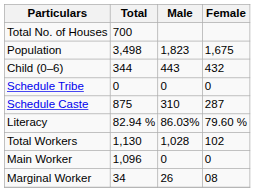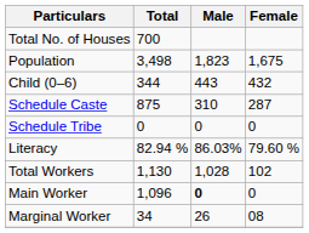rows swapped: Schedule Caste <-> Schedule Tribe
Main Worker | Male: normal -> bold
